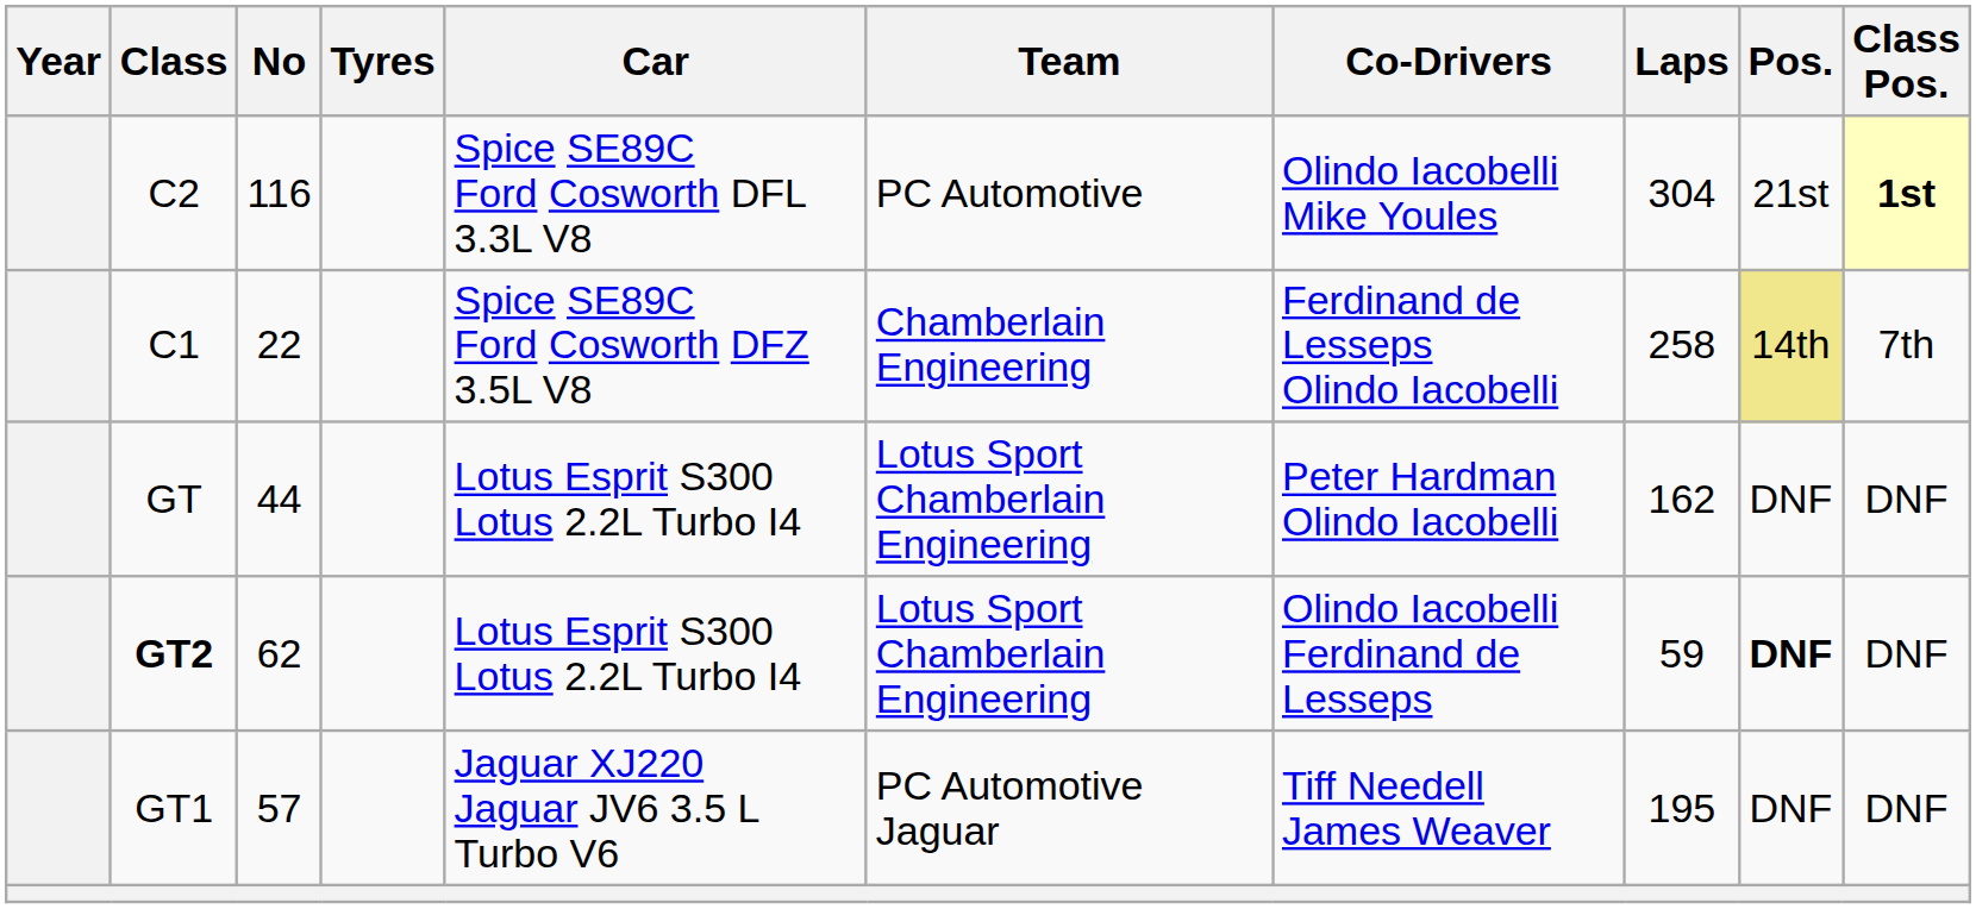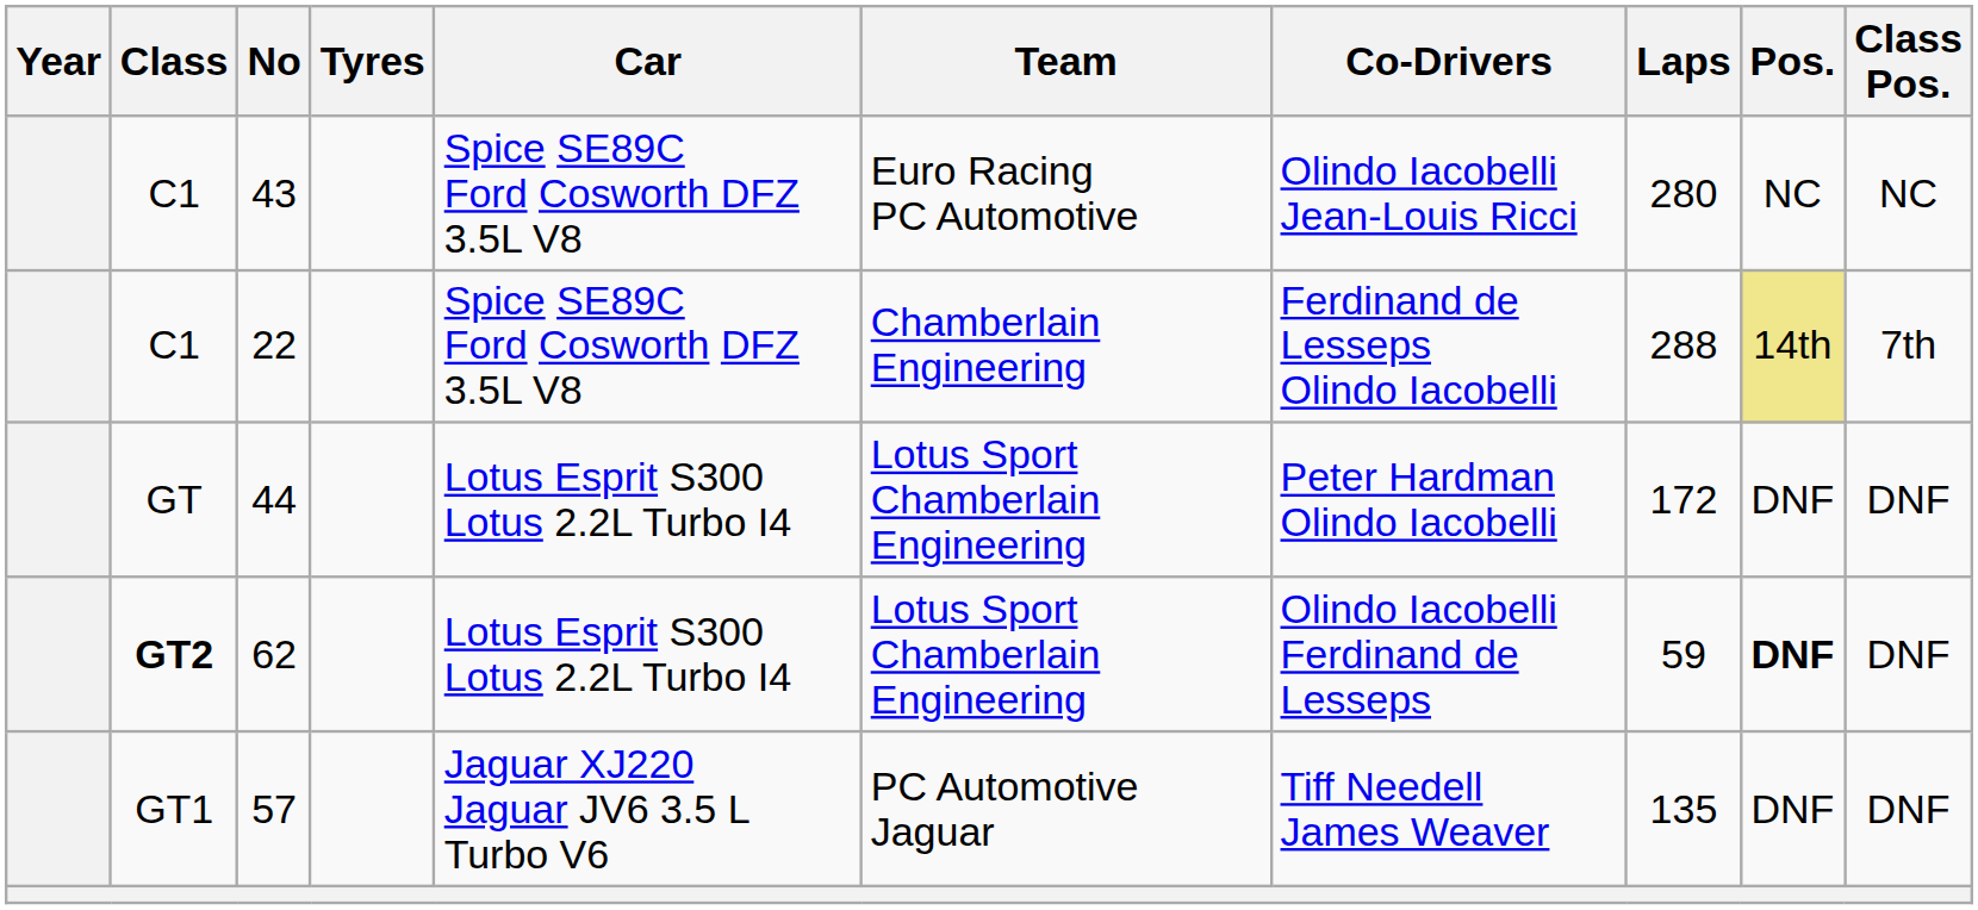- row: C2 | 116 | Spice SE89C Ford Cosworth DFL 3.3L V8 | PC Automotive | Olindo Iacobelli Mike Youles | 304 | 21st | 1st
+ row: C1 | 43 | Spice SE89C Ford Cosworth DFZ 3.5L V8 | Euro Racing PC Automotive | Olindo Iacobelli Jean-Louis Ricci | 280 | NC | NC
22 | Laps: 258 -> 288
44 | Laps: 162 -> 172
57 | Laps: 195 -> 135
